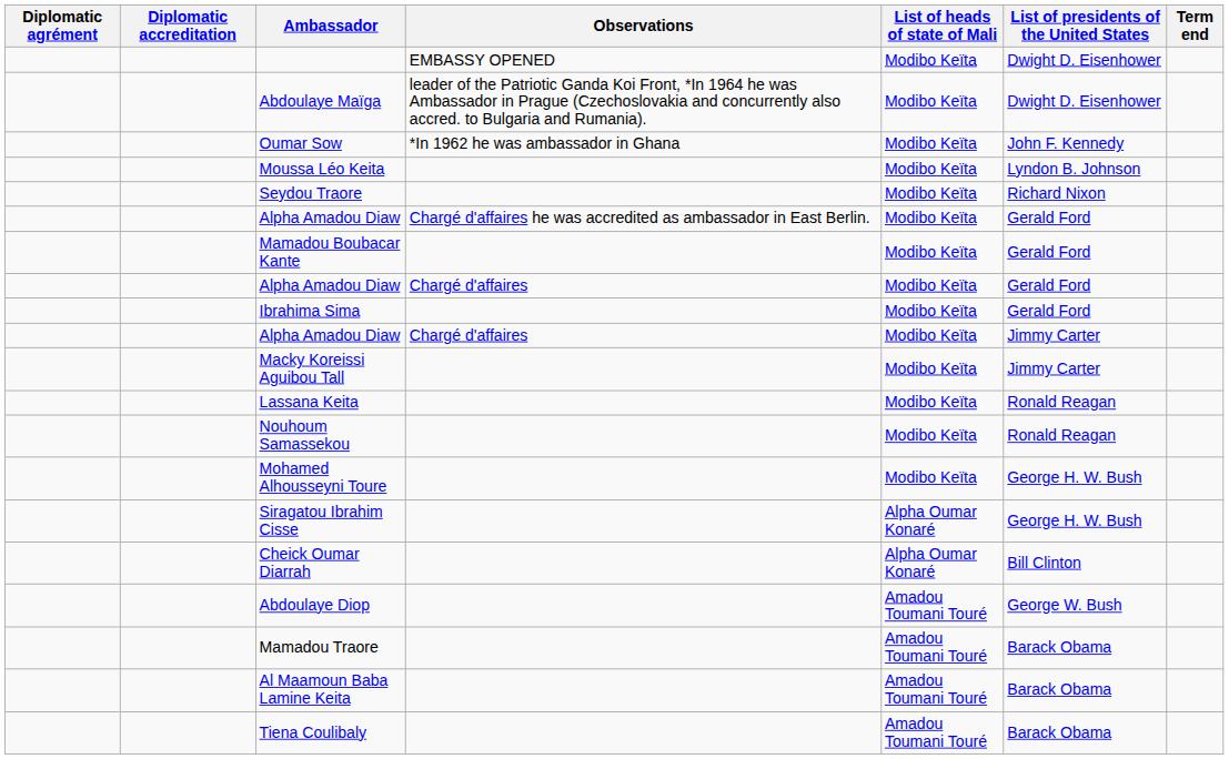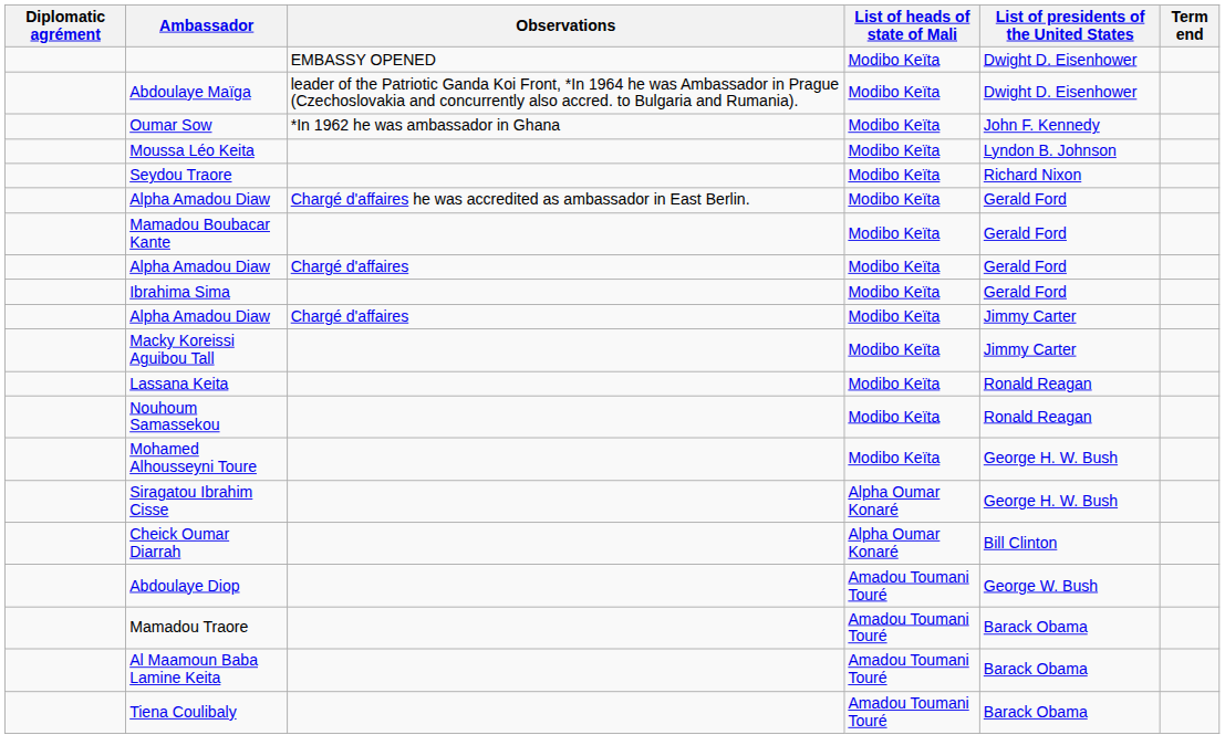- column: Diplomatic accreditation
